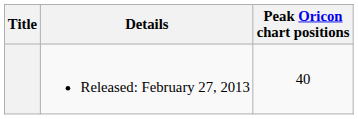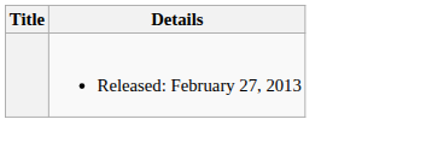- column: Peak Oricon chart positions | 40
